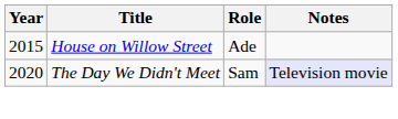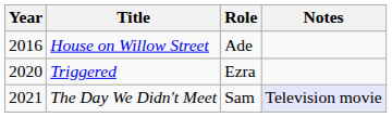House on Willow Street | Year: 2015 -> 2016
+ row: 2020 | Triggered | Ezra
The Day We Didn't Meet | Year: 2020 -> 2021
